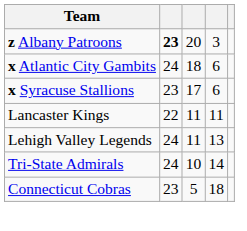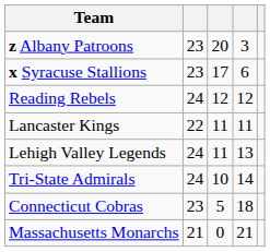z Albany Patroons | column 2: bold -> normal
- row: x Atlantic City Gambits | 24 | 18 | 6
+ row: Reading Rebels | 24 | 12 | 12
+ row: Massachusetts Monarchs | 21 | 0 | 21
